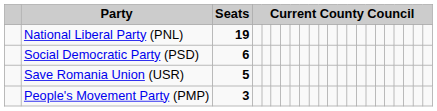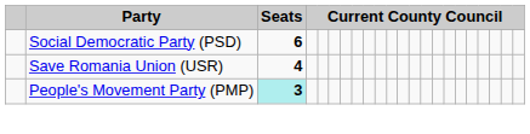- row: National Liberal Party (PNL) | 19
Save Romania Union (USR) | Seats: 5 -> 4
People's Movement Party (PMP) | Seats: no background -> paleturquoise background
